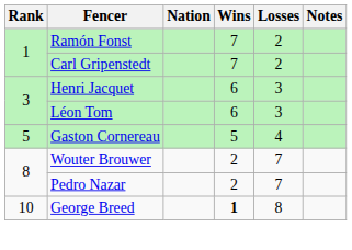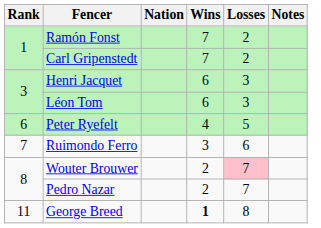- row: 5 | Gaston Cornereau | 5 | 4
+ row: 6 | Peter Ryefelt | 4 | 5
+ row: 7 | Ruimondo Ferro | 3 | 6
Wouter Brouwer | Losses: no background -> pink background
George Breed | Rank: 10 -> 11
